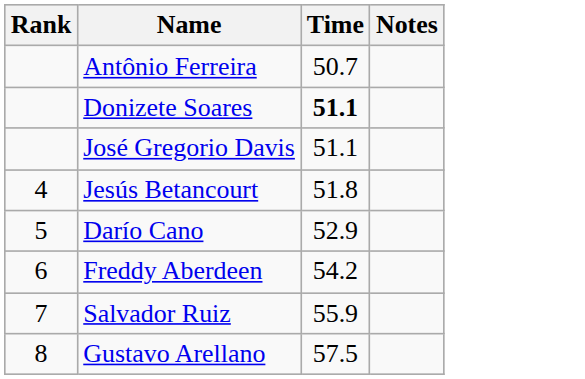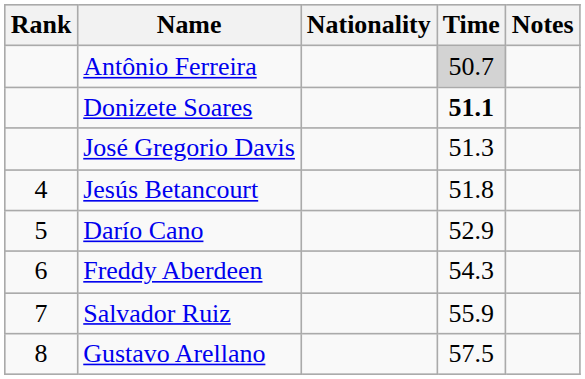+ column: Nationality
Antônio Ferreira | Time: no background -> lightgrey background
José Gregorio Davis | Time: 51.1 -> 51.3
Freddy Aberdeen | Time: 54.2 -> 54.3
